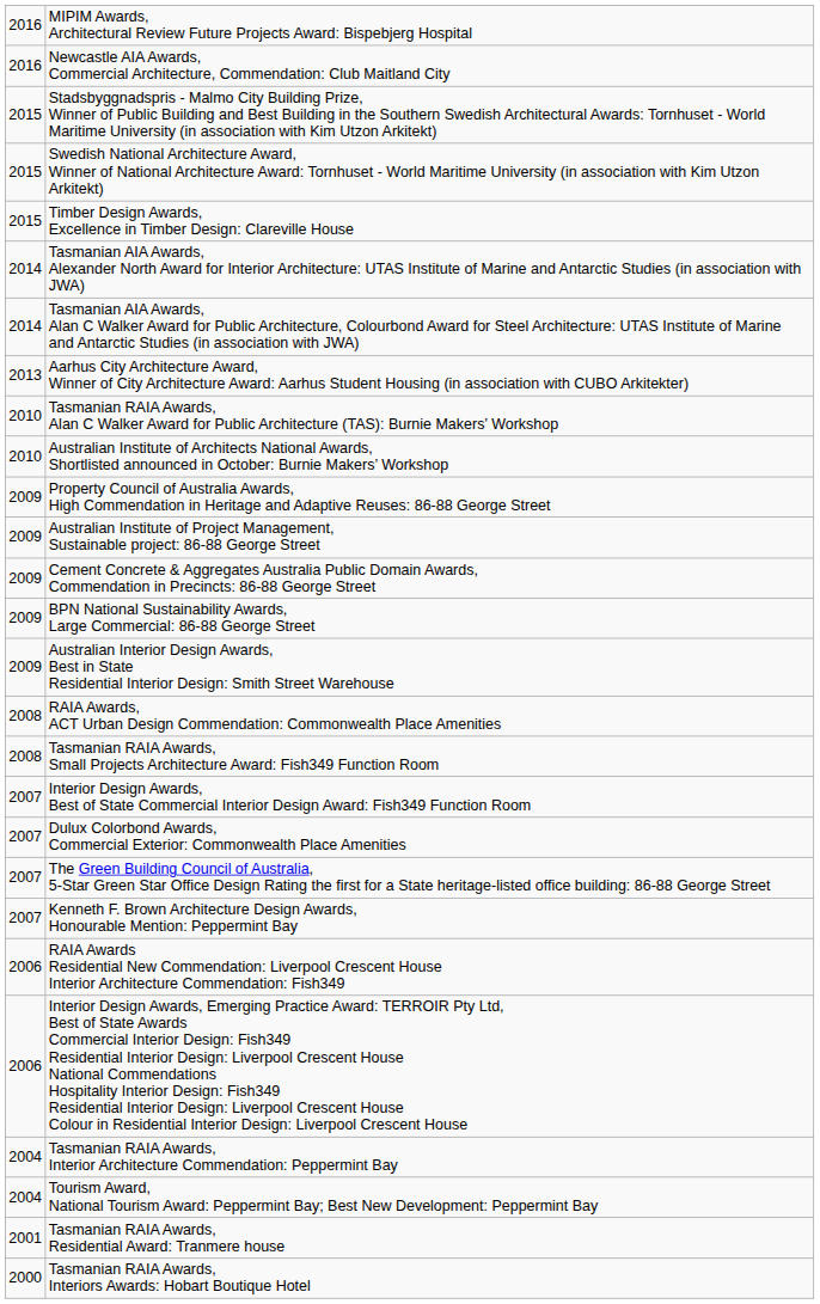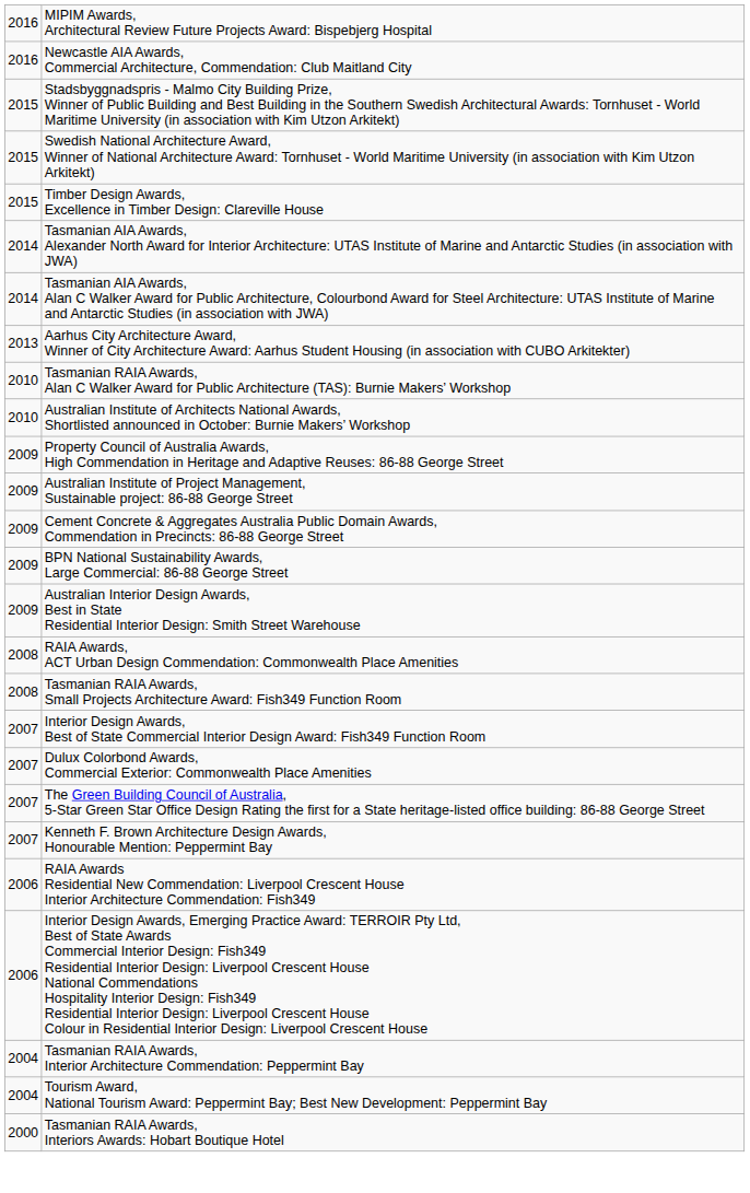- row: 2001 | Tasmanian RAIA Awards, Residential Award: Tranmere house
